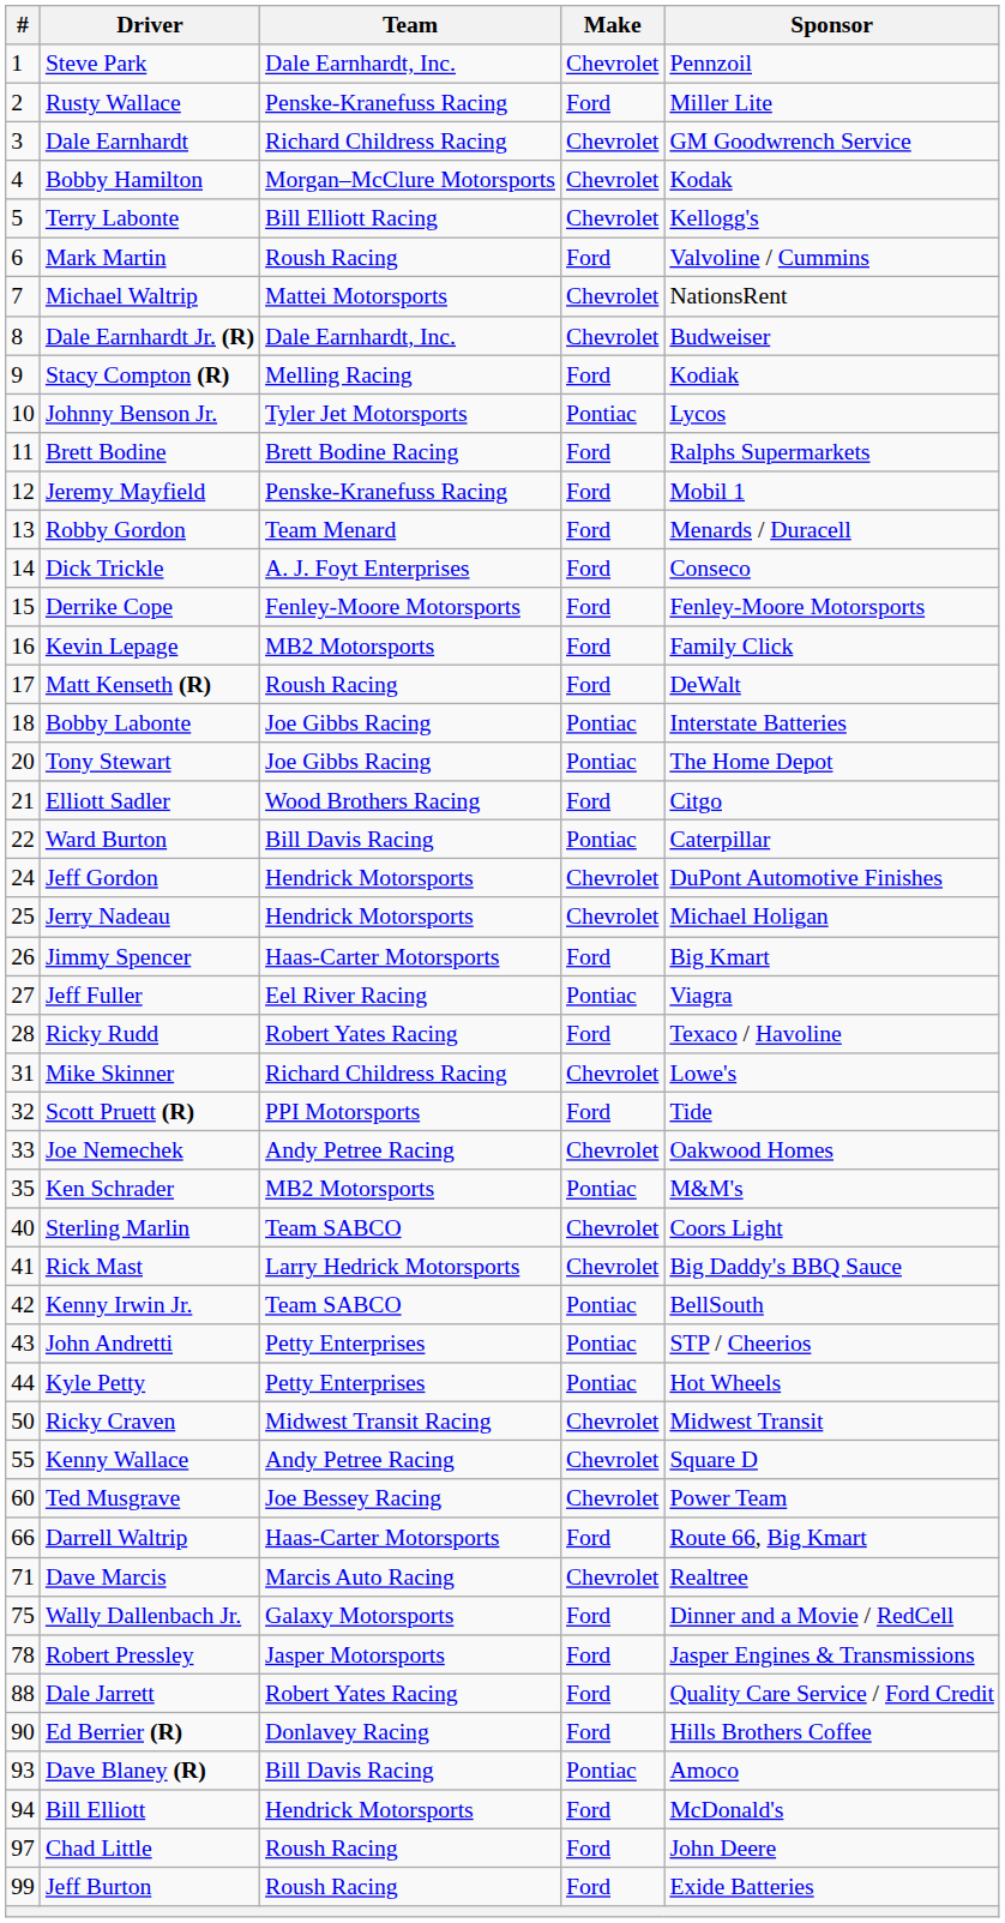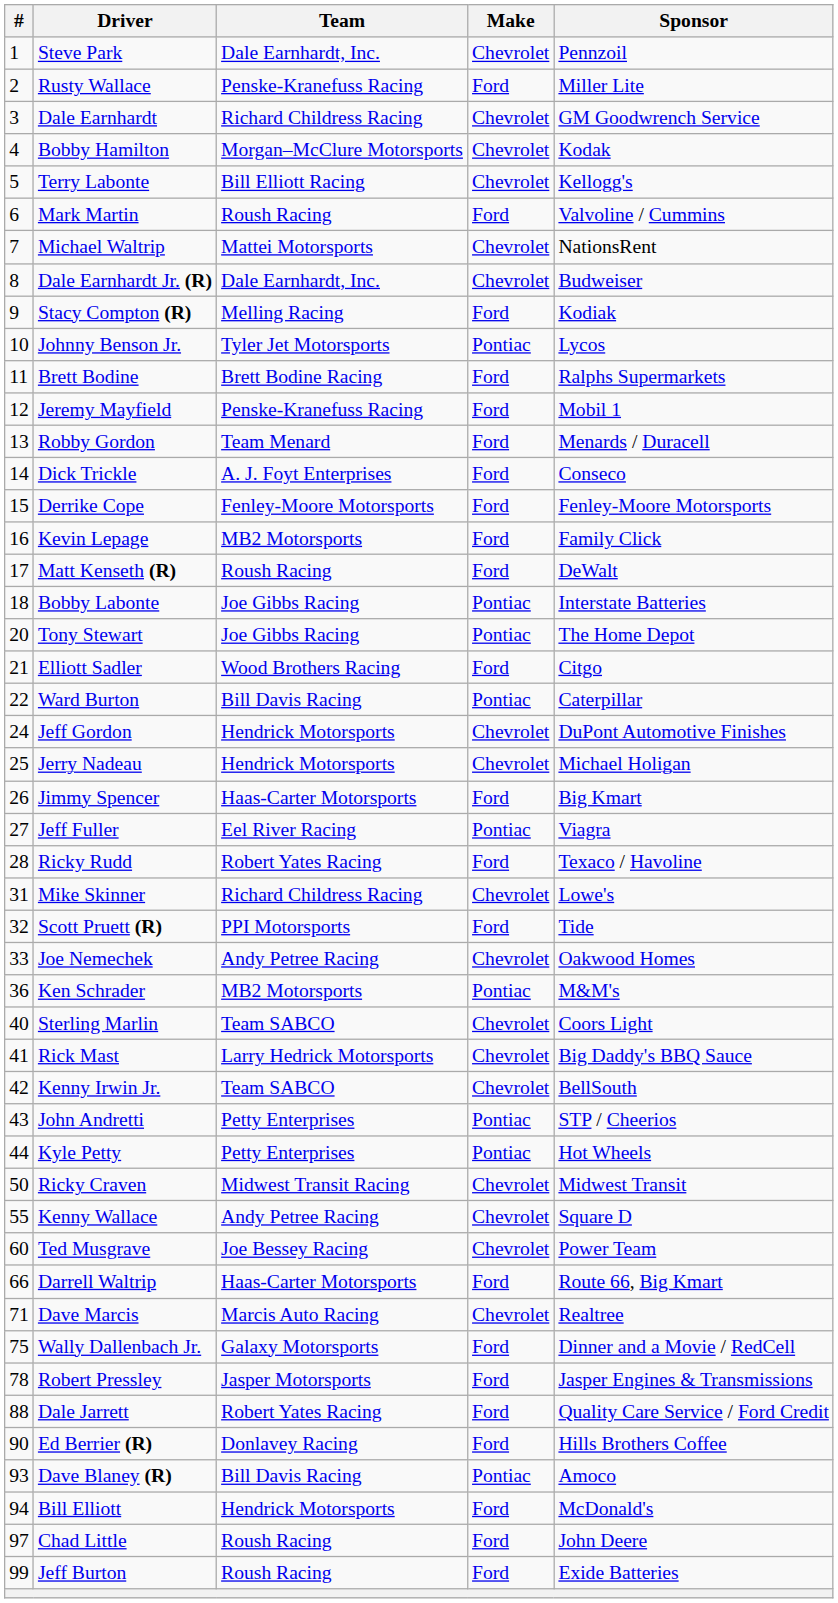Ken Schrader | #: 35 -> 36
Kenny Irwin Jr. | Make: Pontiac -> Chevrolet
